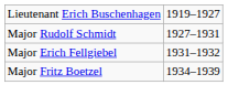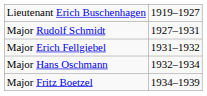+ row: Major Hans Oschmann | 1932–1934
